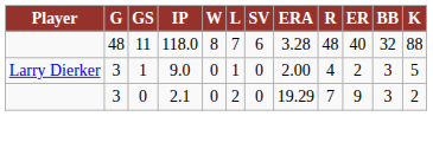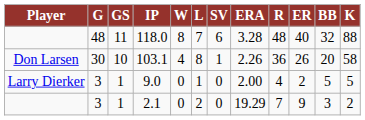+ row: Don Larsen | 30 | 10 | 103.1 | 4 | 8 | 1 | 2.26 | 36 | 26 | 20 | 58
9.0 | BB: 3 -> 5
2.1 | GS: 0 -> 1
